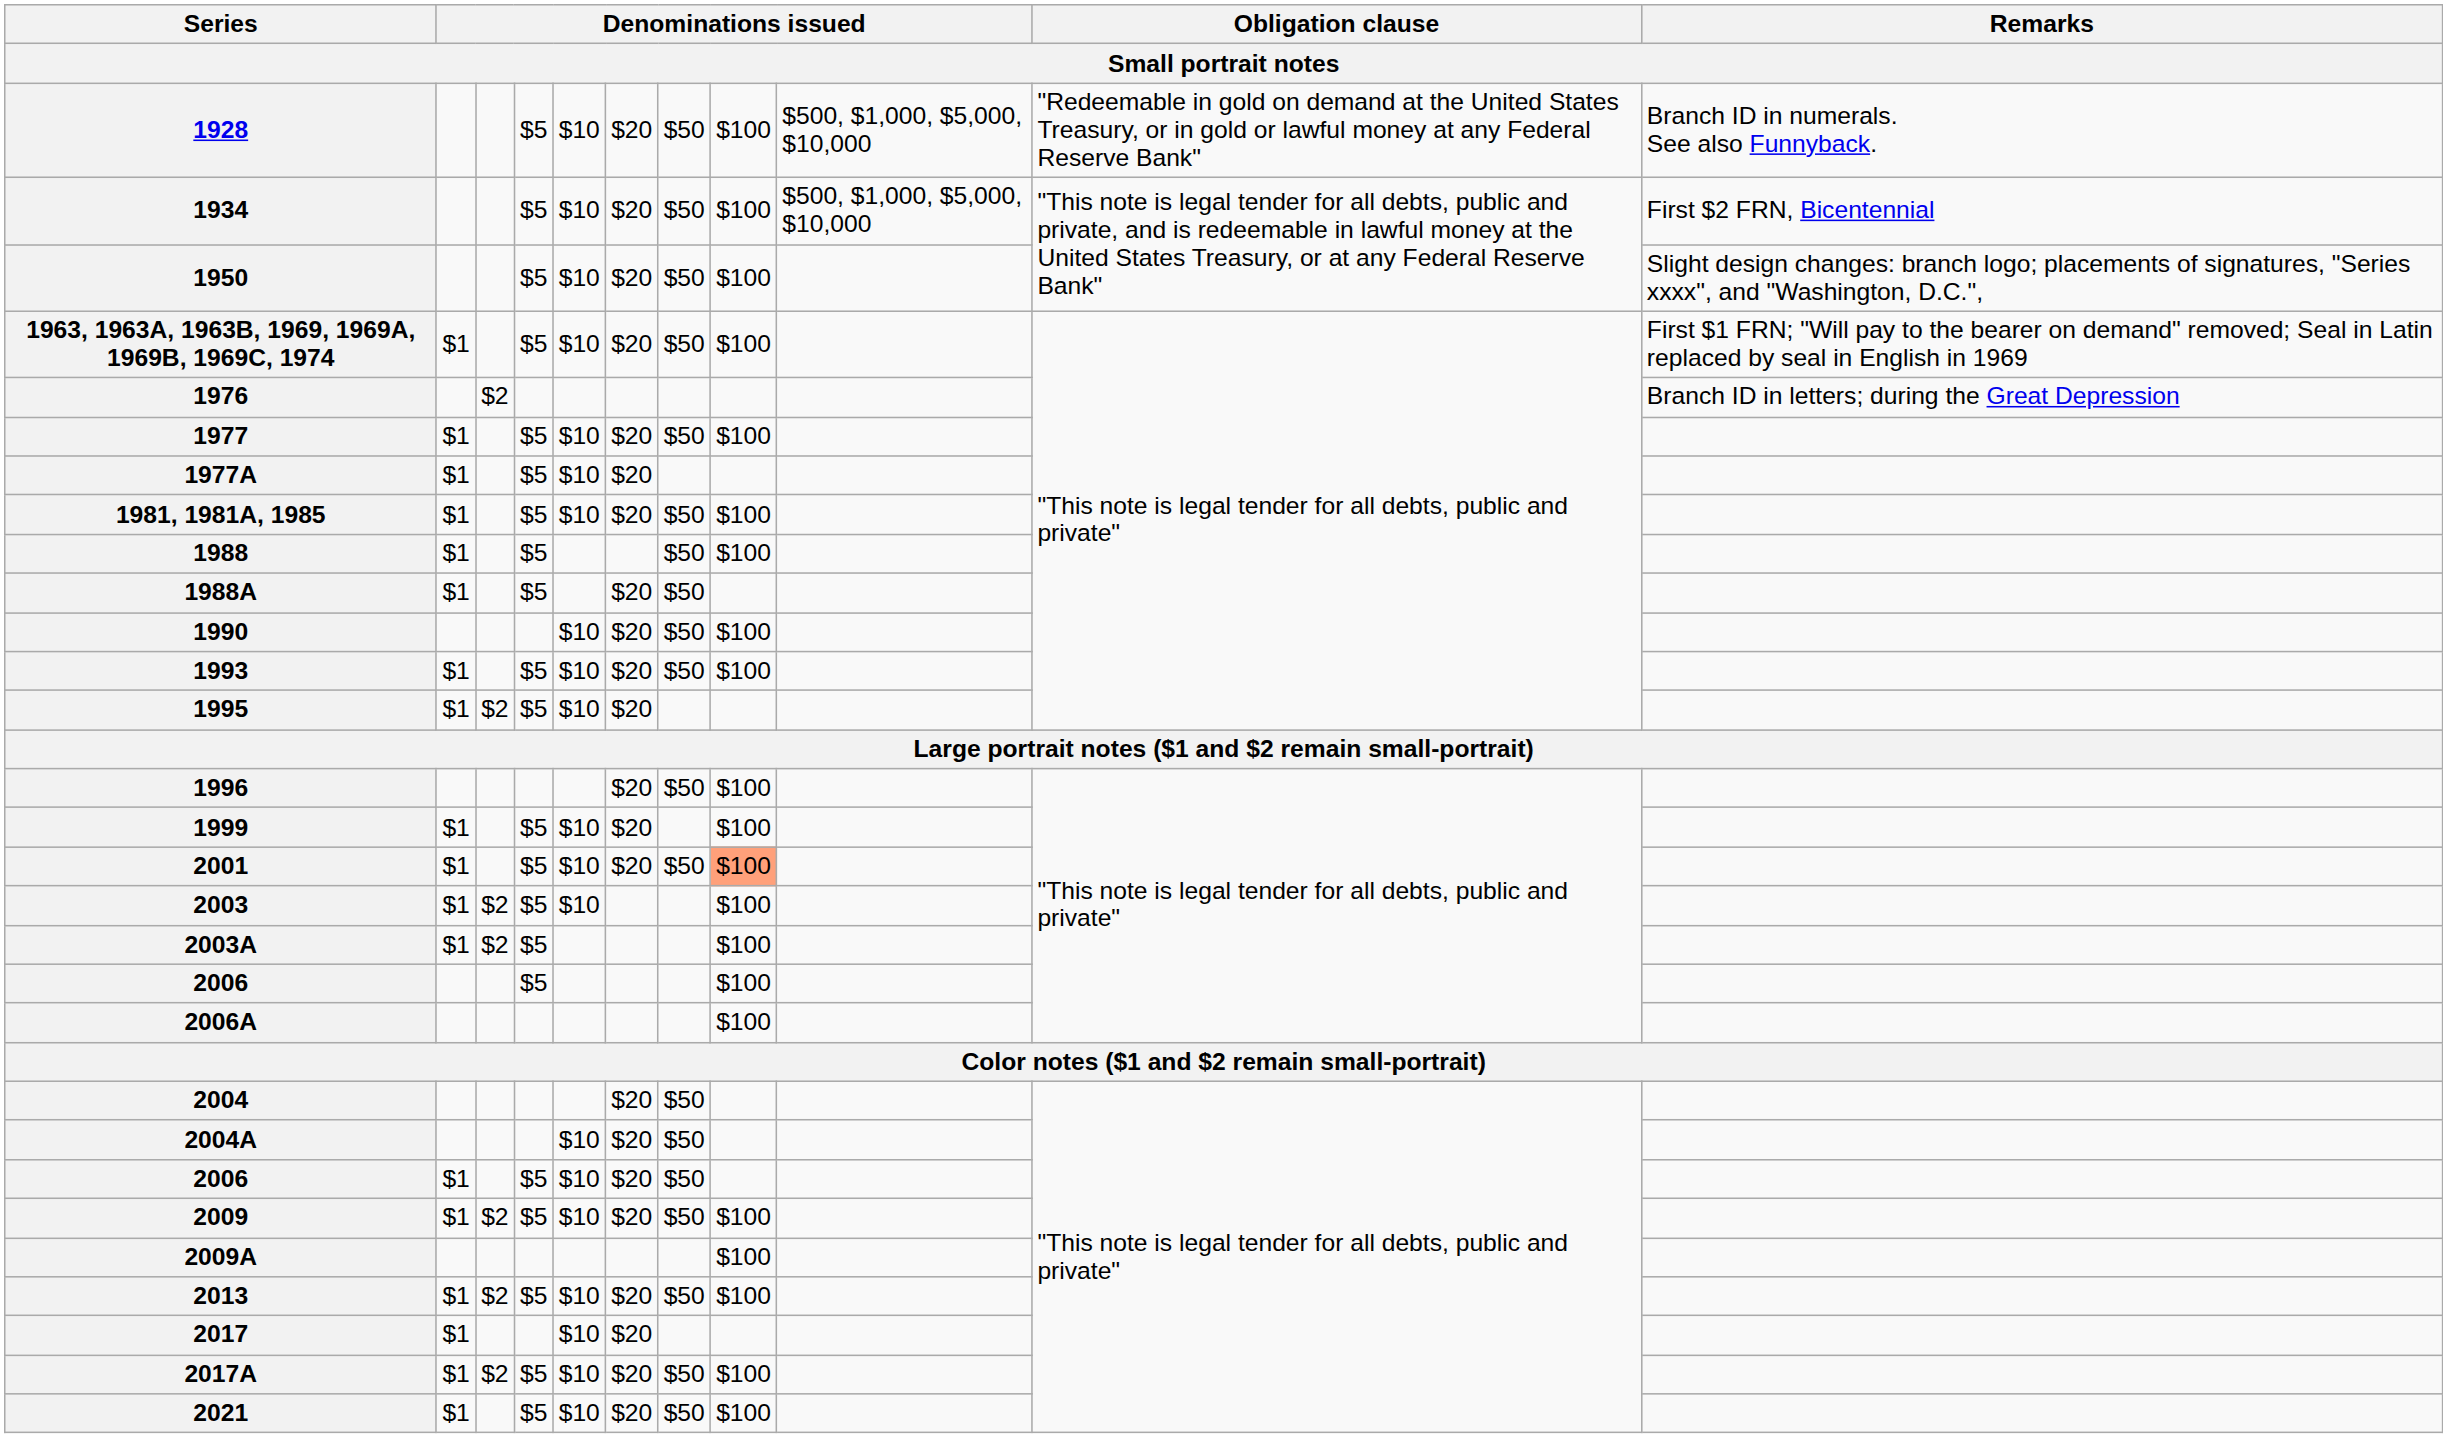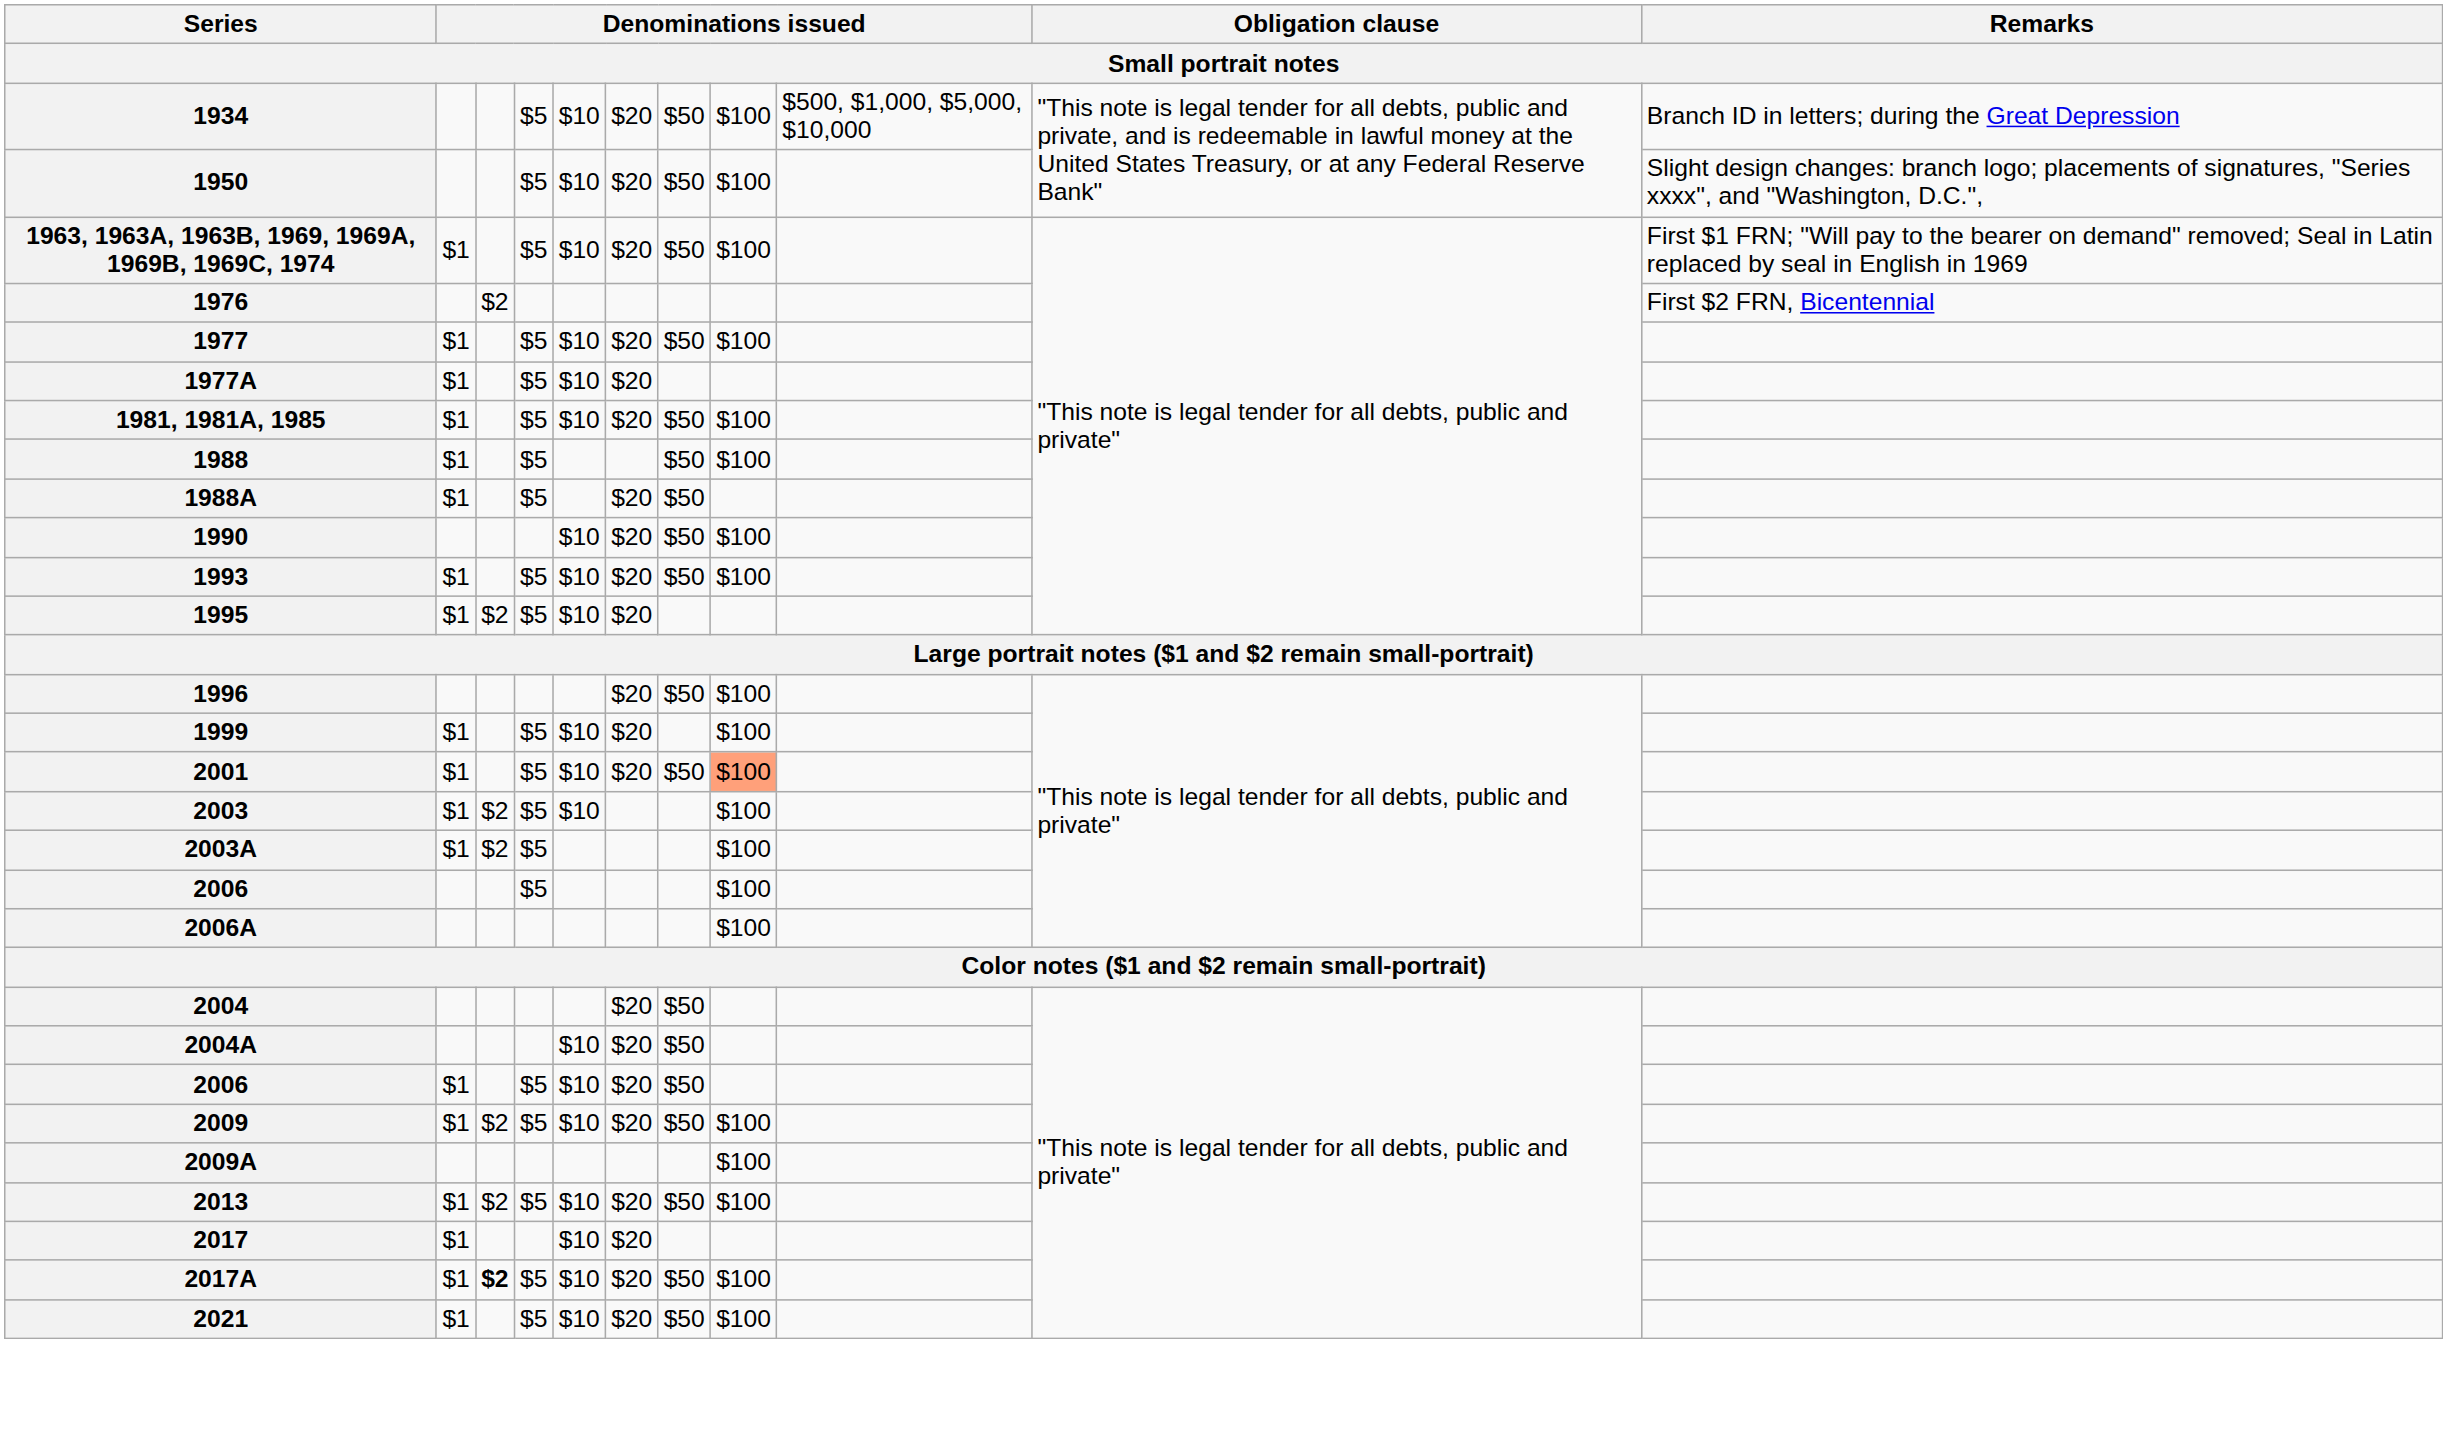- row: 1928 | $5 | $10 | $20 | $50 | $100 | $500, $1,000, $5,000, $10,000 | "Redeemable in gold on demand at the United States Treasury, or in gold or lawful money at any Federal Reserve Bank" | Branch ID in numerals. See also Funnyback.
1934 | Remarks: First $2 FRN, Bicentennial -> Branch ID in letters; during the Great Depression
1976 | Remarks: Branch ID in letters; during the Great Depression -> First $2 FRN, Bicentennial
2017A | column 3: normal -> bold
